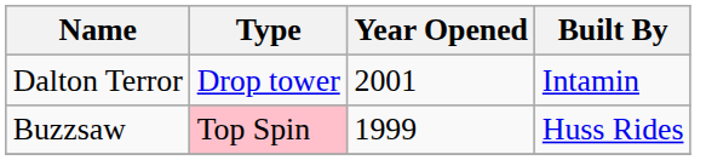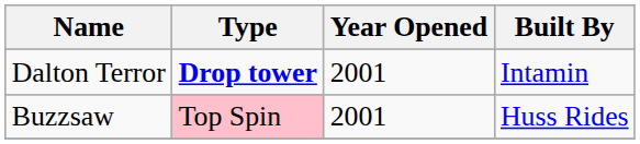Dalton Terror | Type: normal -> bold
Buzzsaw | Year Opened: 1999 -> 2001
